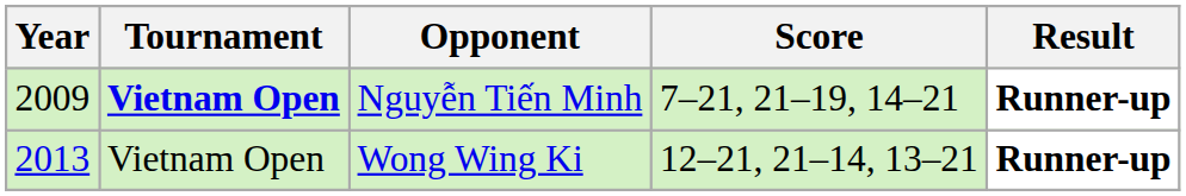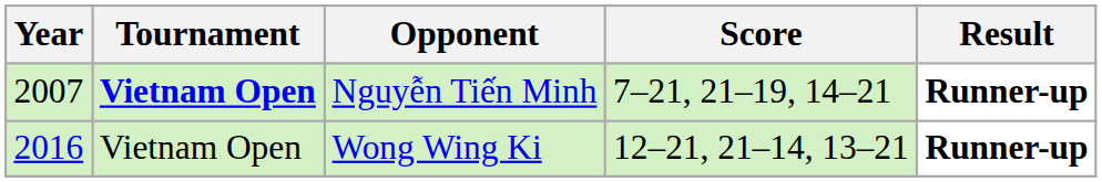Nguyễn Tiến Minh | Year: 2009 -> 2007
Wong Wing Ki | Year: 2013 -> 2016
